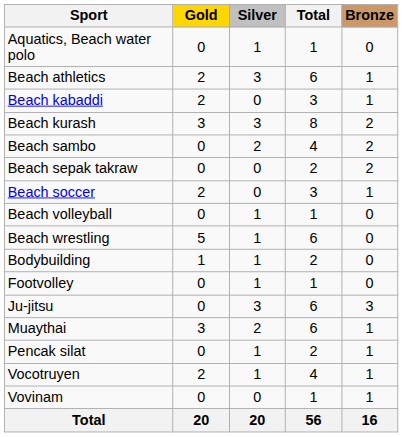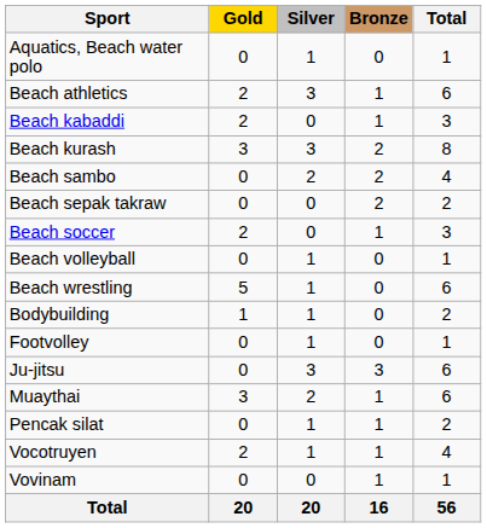columns swapped: Bronze <-> Total
